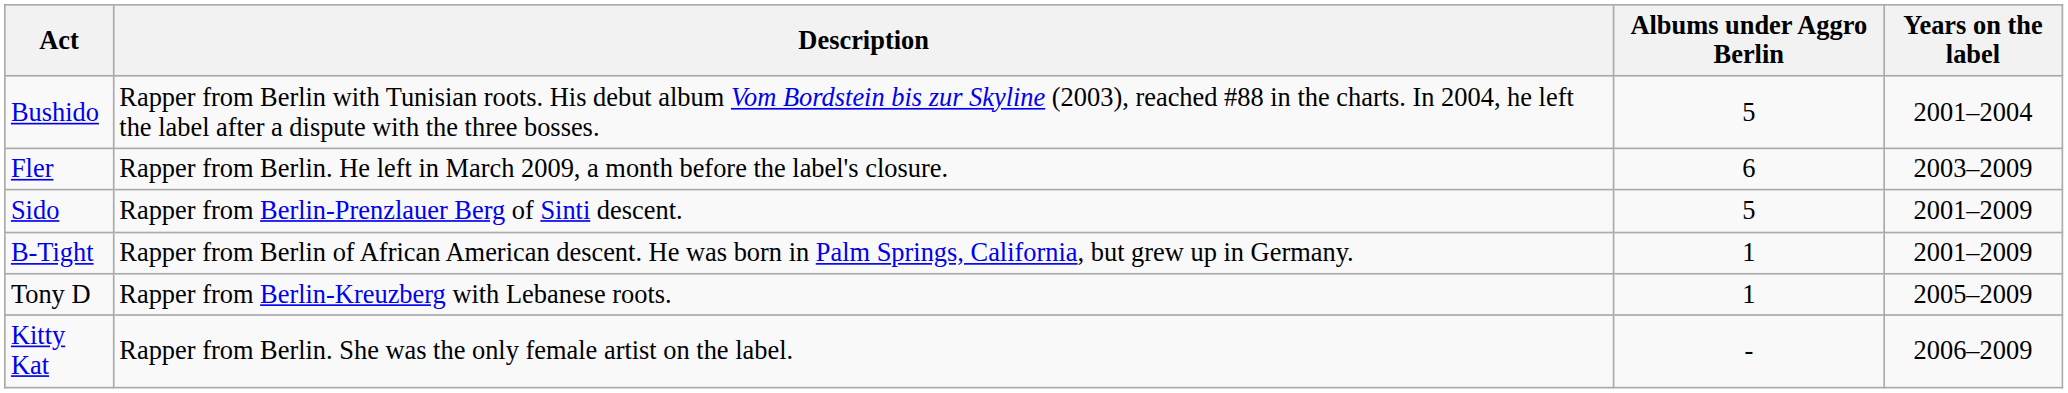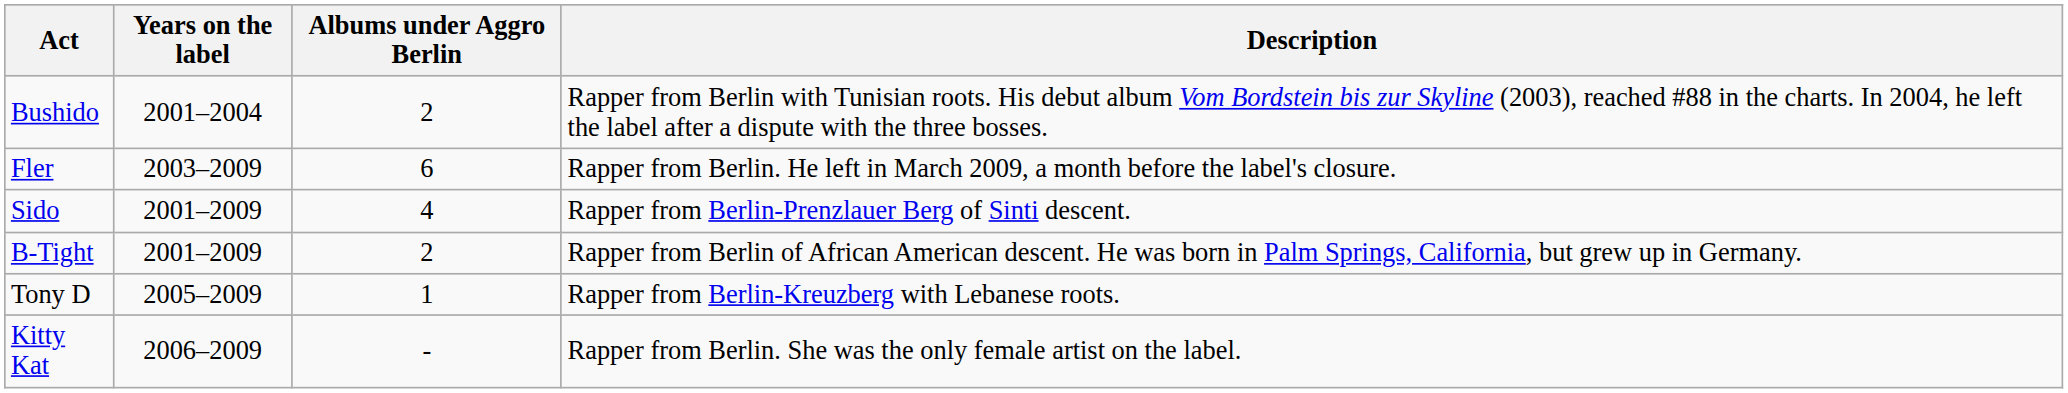columns swapped: Years on the label <-> Description
Bushido | Albums under Aggro Berlin: 5 -> 2
Sido | Albums under Aggro Berlin: 5 -> 4
B-Tight | Albums under Aggro Berlin: 1 -> 2
